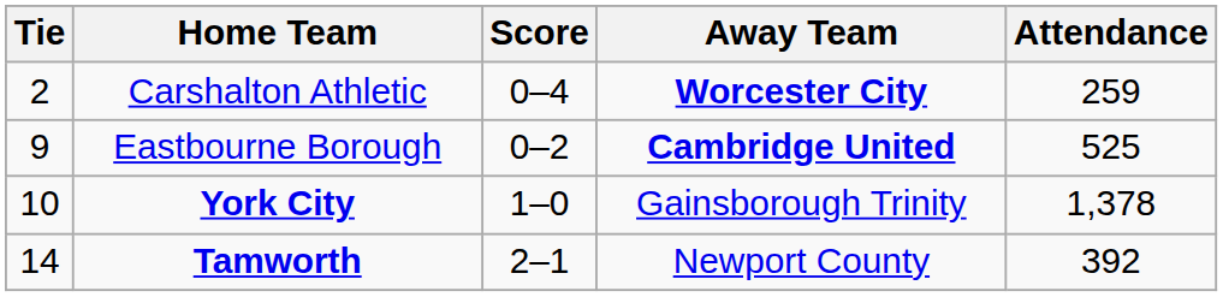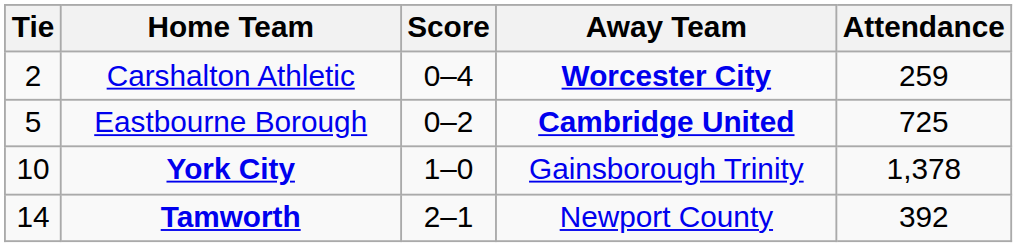Eastbourne Borough | Tie: 9 -> 5
Eastbourne Borough | Attendance: 525 -> 725
